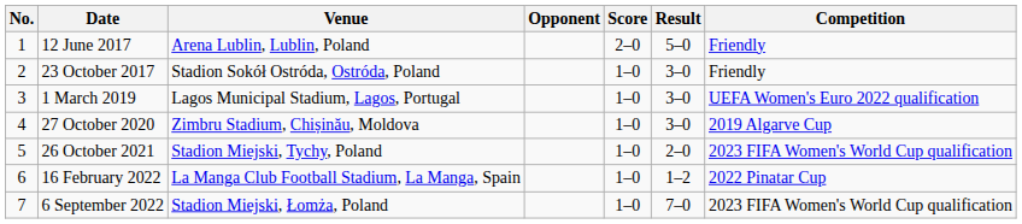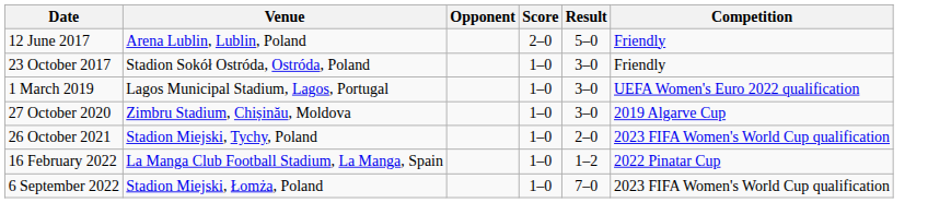- column: No. | 1 | 2 | 3 | 4 | 5 | 6 | 7
